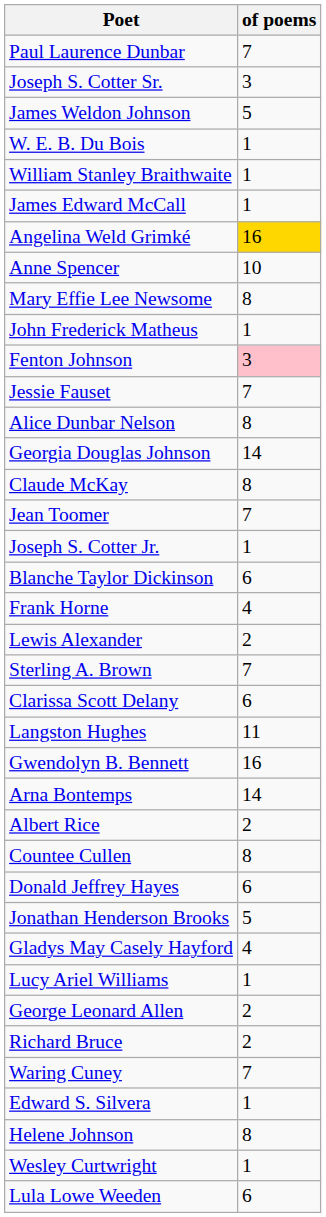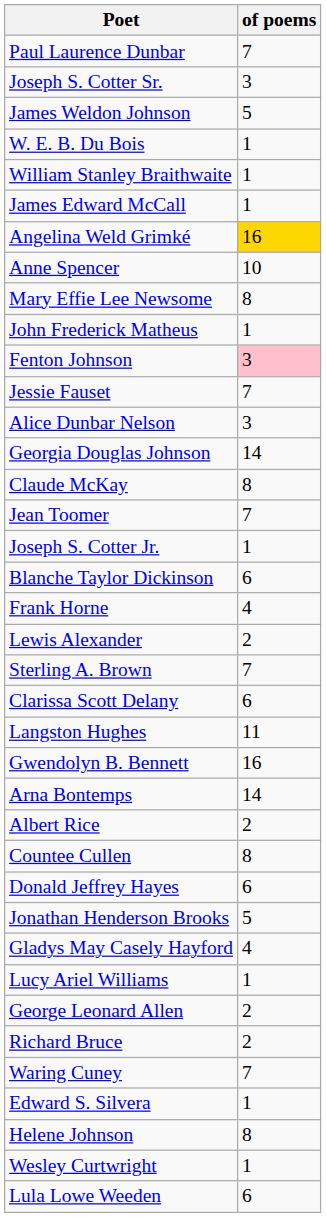Alice Dunbar Nelson | of poems: 8 -> 3
